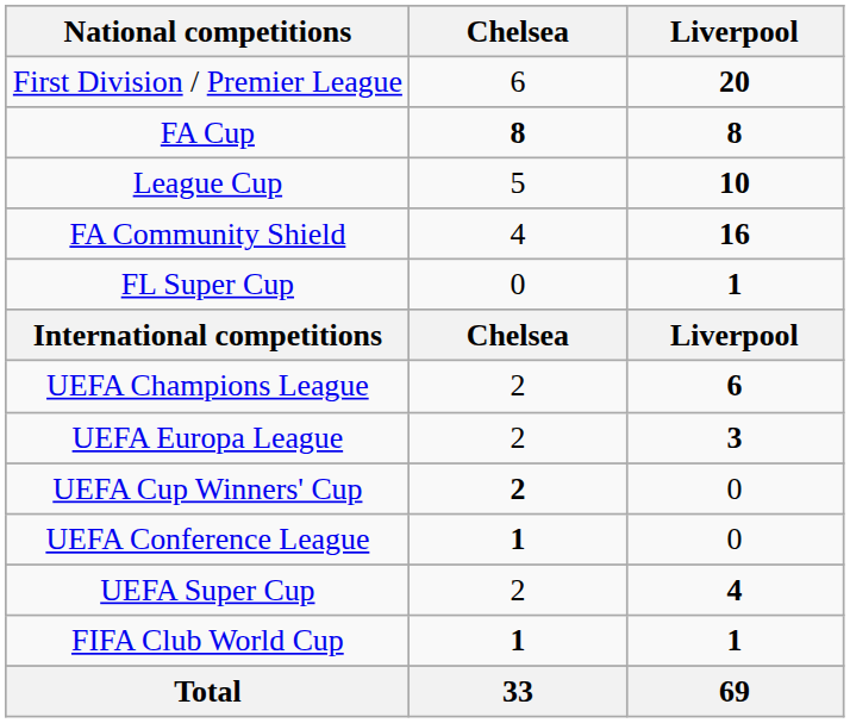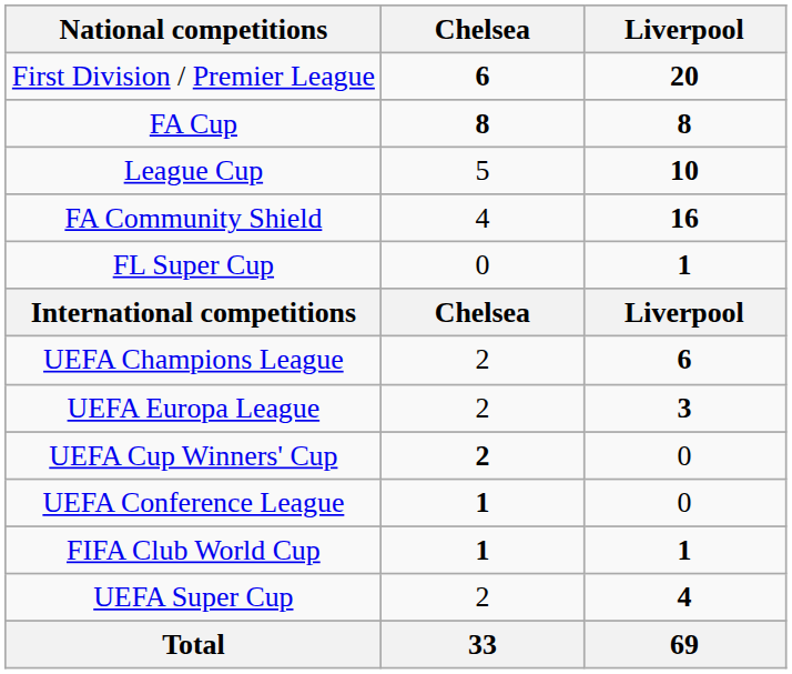First Division / Premier League | Chelsea: normal -> bold
rows swapped: UEFA Super Cup <-> FIFA Club World Cup
